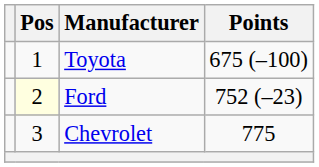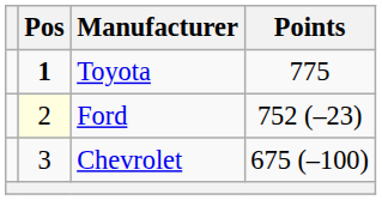Toyota | Pos: normal -> bold
Toyota | Points: 675 (–100) -> 775
Chevrolet | Points: 775 -> 675 (–100)
